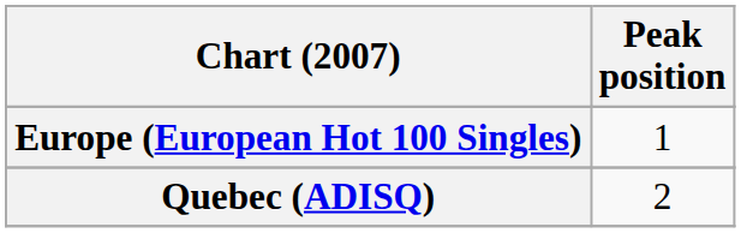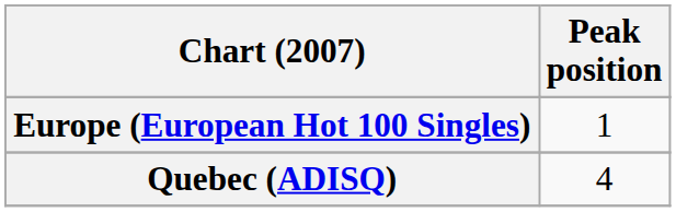Quebec (ADISQ) | Peak position: 2 -> 4
